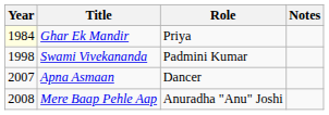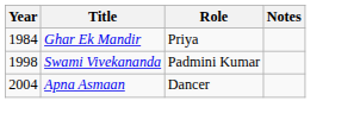Ghar Ek Mandir | Year: lightyellow background -> no background
Apna Asmaan | Year: 2007 -> 2004
- row: 2008 | Mere Baap Pehle Aap | Anuradha "Anu" Joshi
